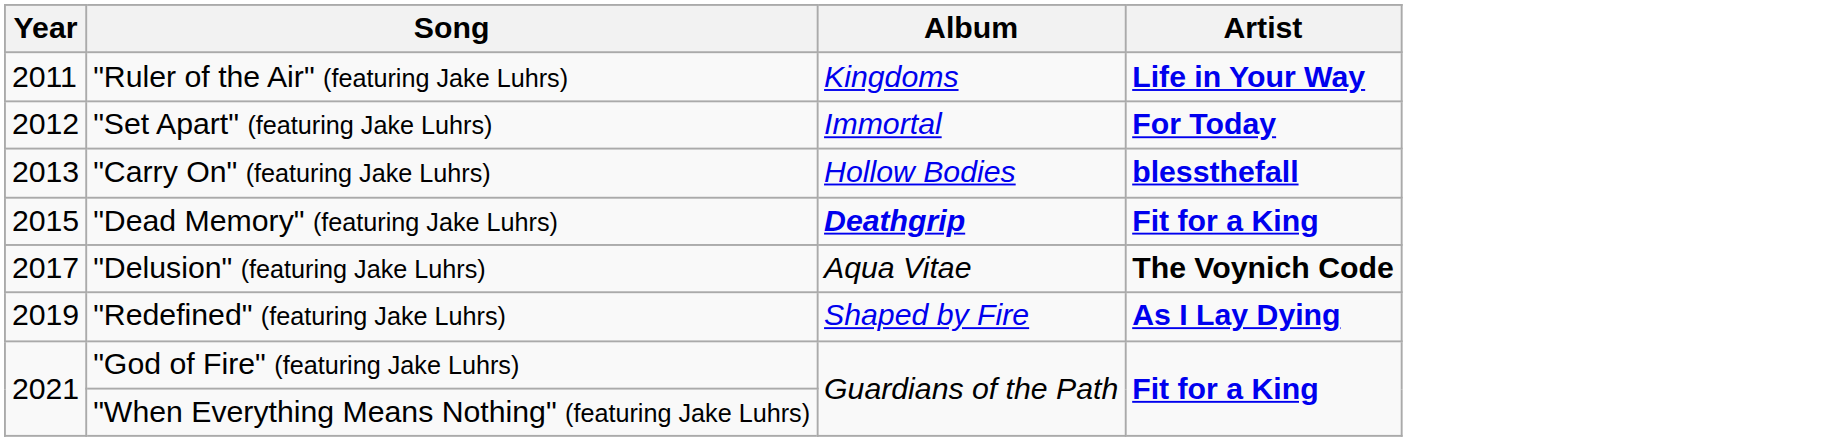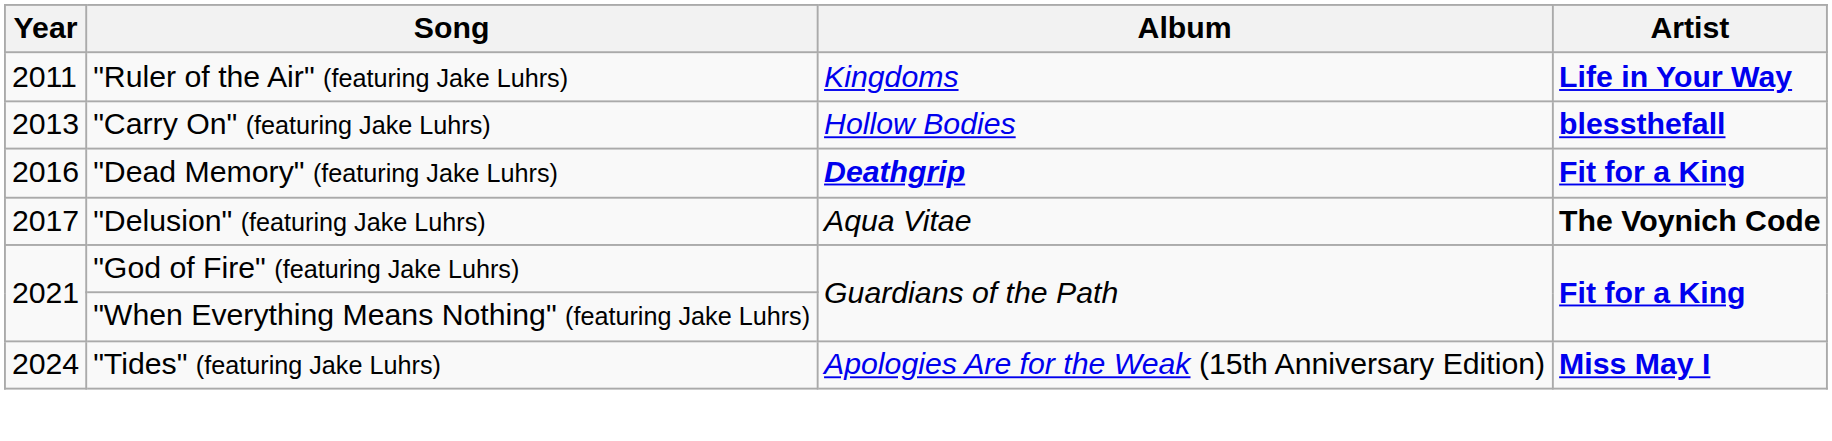- row: 2012 | "Set Apart" (featuring Jake Luhrs) | Immortal | For Today
"Dead Memory" (featuring Jake Luhrs) | Year: 2015 -> 2016
- row: 2019 | "Redefined" (featuring Jake Luhrs) | Shaped by Fire | As I Lay Dying
+ row: 2024 | "Tides" (featuring Jake Luhrs) | Apologies Are for the Weak (15th Anniversary Edition) | Miss May I
